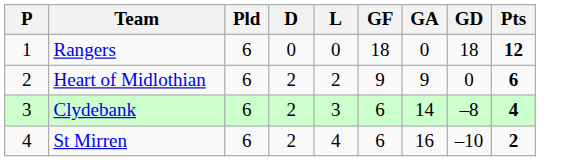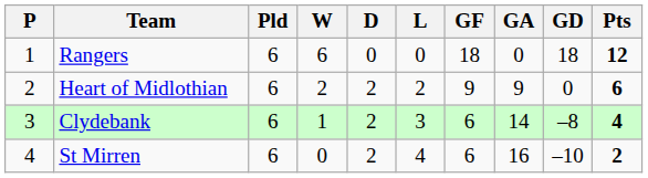+ column: W | 6 | 2 | 1 | 0
